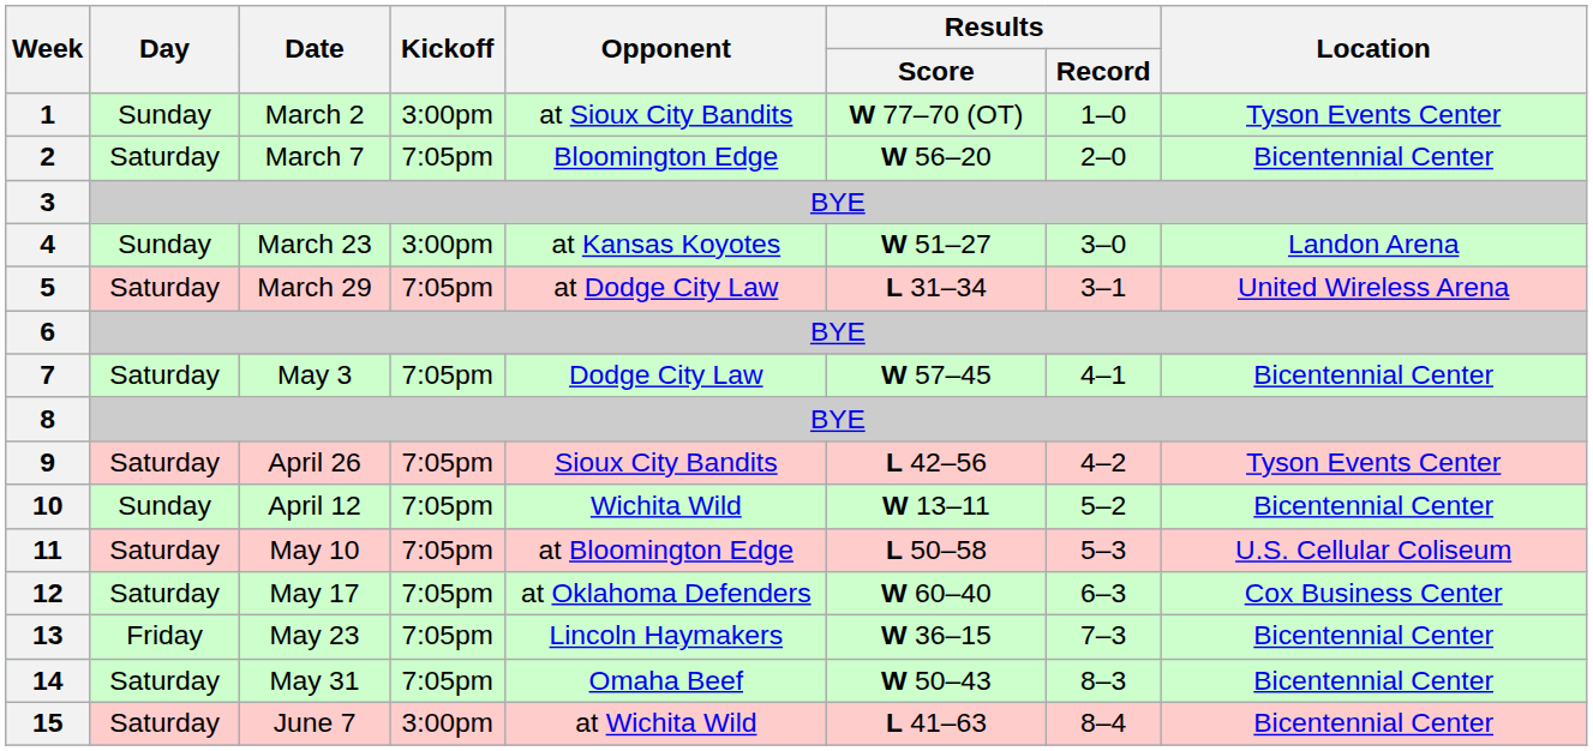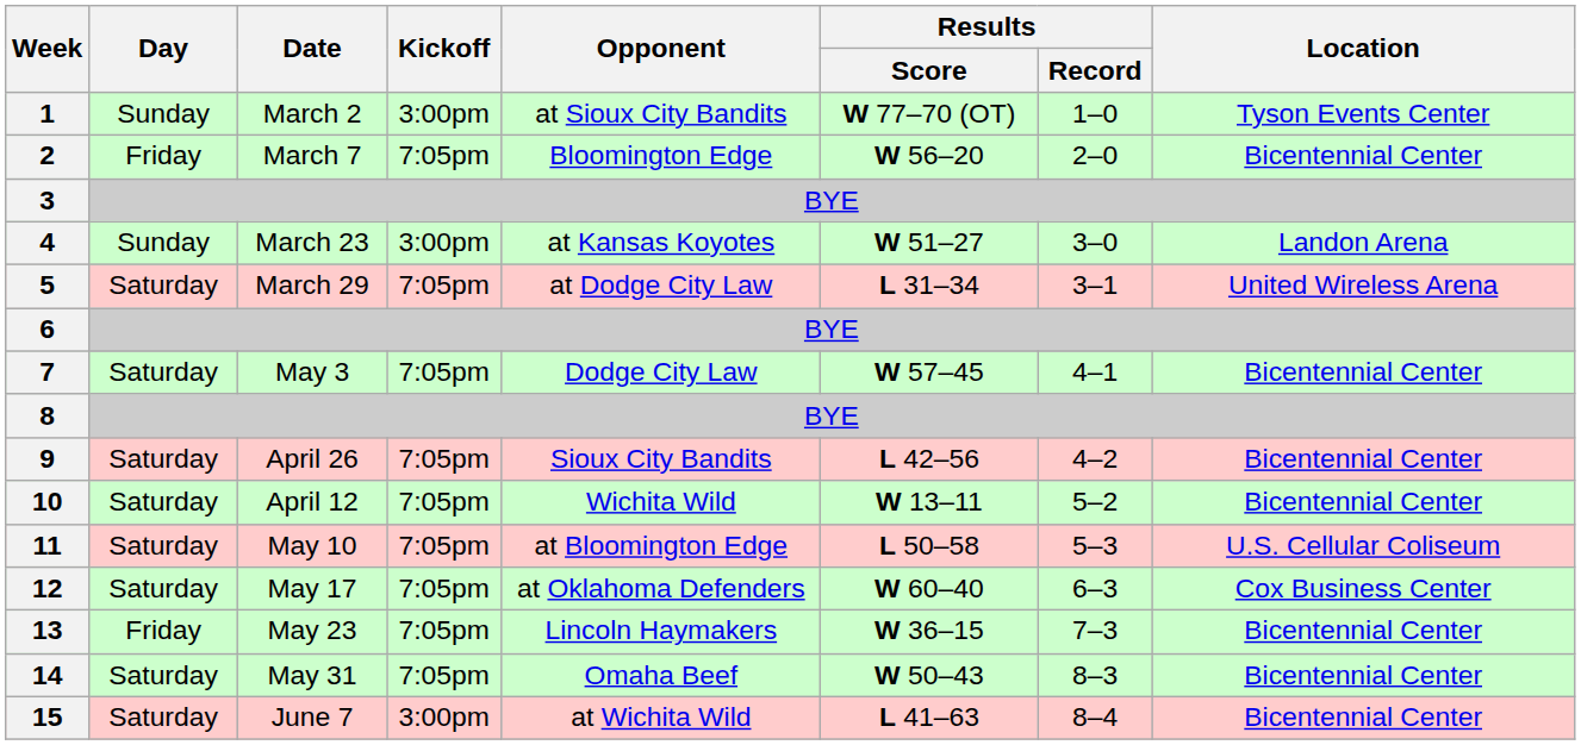2 | Day: Saturday -> Friday
9 | Location: Tyson Events Center -> Bicentennial Center
10 | Day: Sunday -> Saturday
